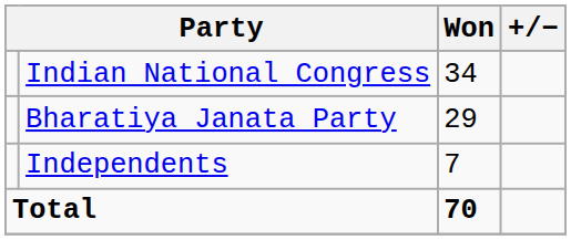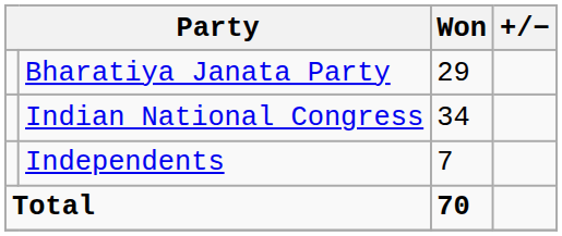rows swapped: Indian National Congress <-> Bharatiya Janata Party
